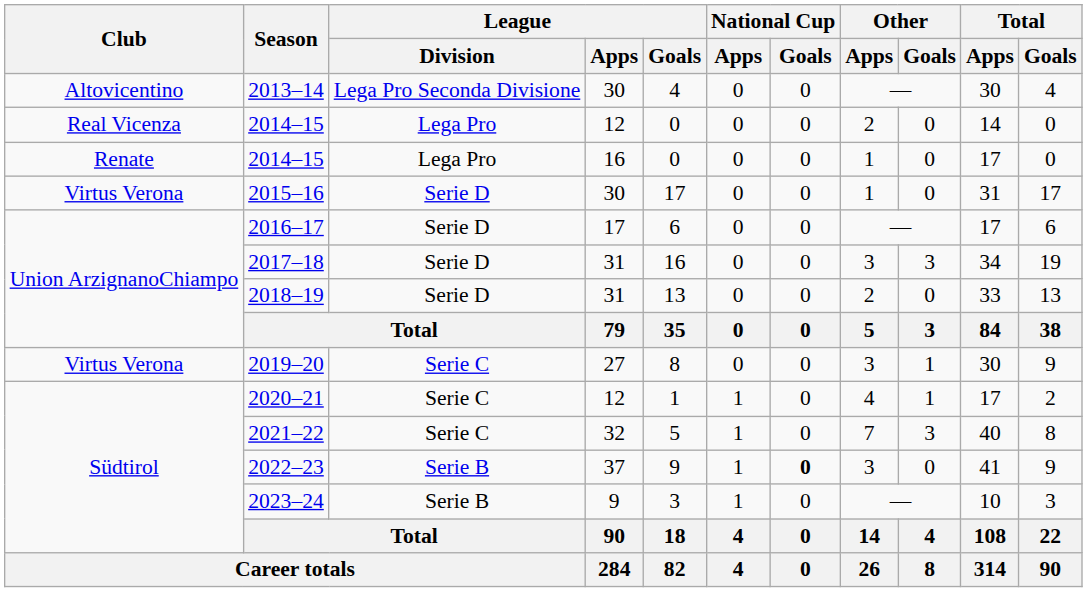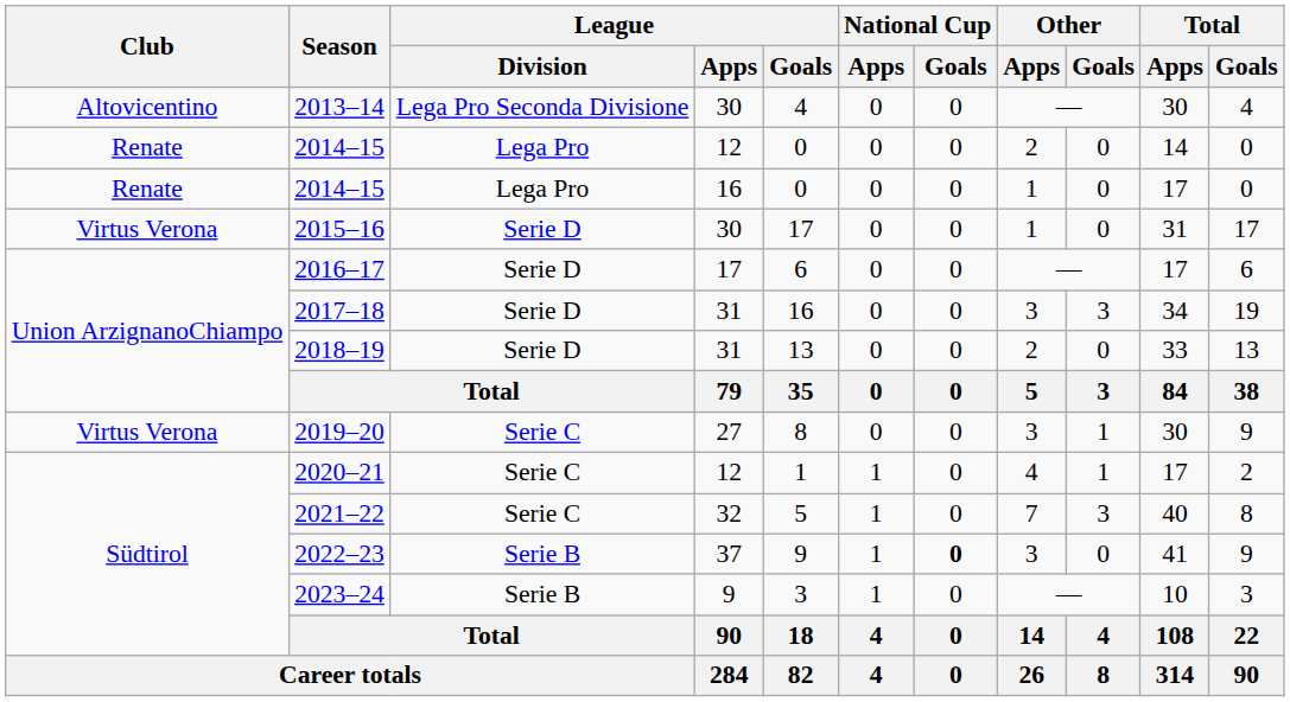2014–15 / 12 | Club: Real Vicenza -> Renate
